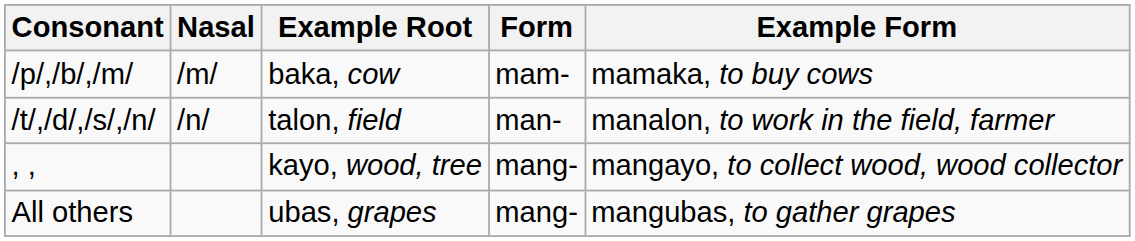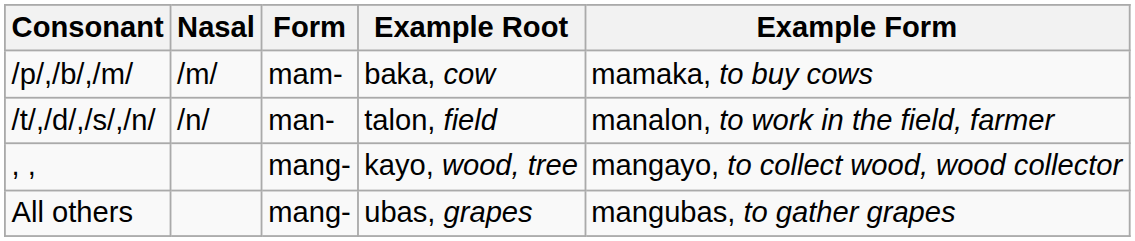columns swapped: Form <-> Example Root
